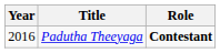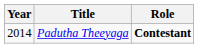Padutha Theeyaga | Year: 2016 -> 2014
